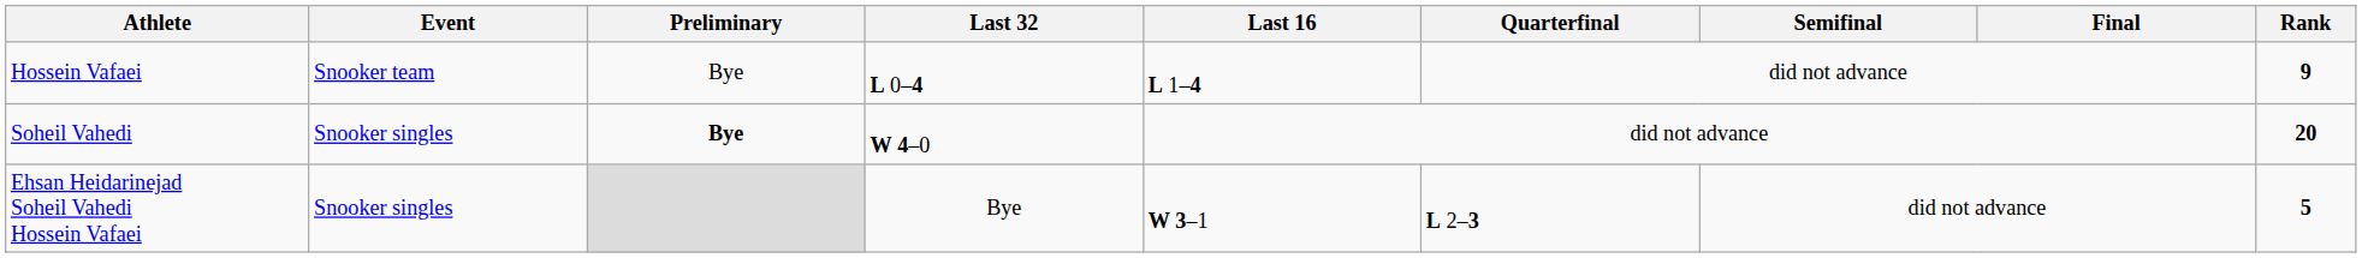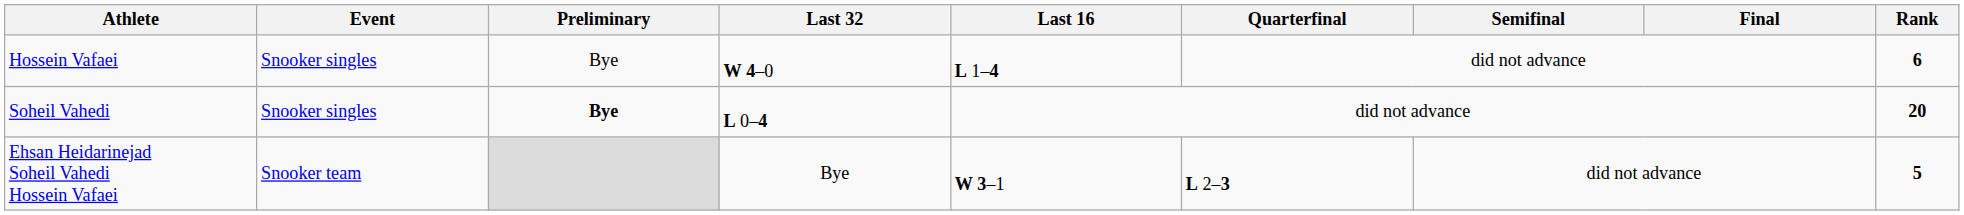Hossein Vafaei | Event: Snooker team -> Snooker singles
Hossein Vafaei | Last 32: L 0–4 -> W 4–0
Hossein Vafaei | Rank: 9 -> 6
Soheil Vahedi | Last 32: W 4–0 -> L 0–4
Ehsan Heidarinejad Soheil Vahedi Hossein Vafaei | Event: Snooker singles -> Snooker team
